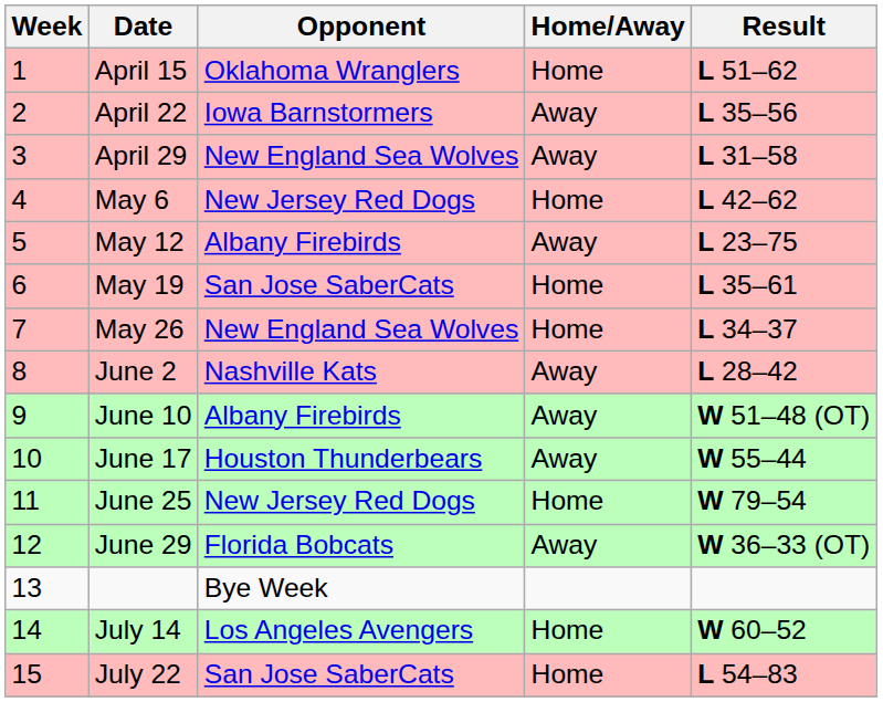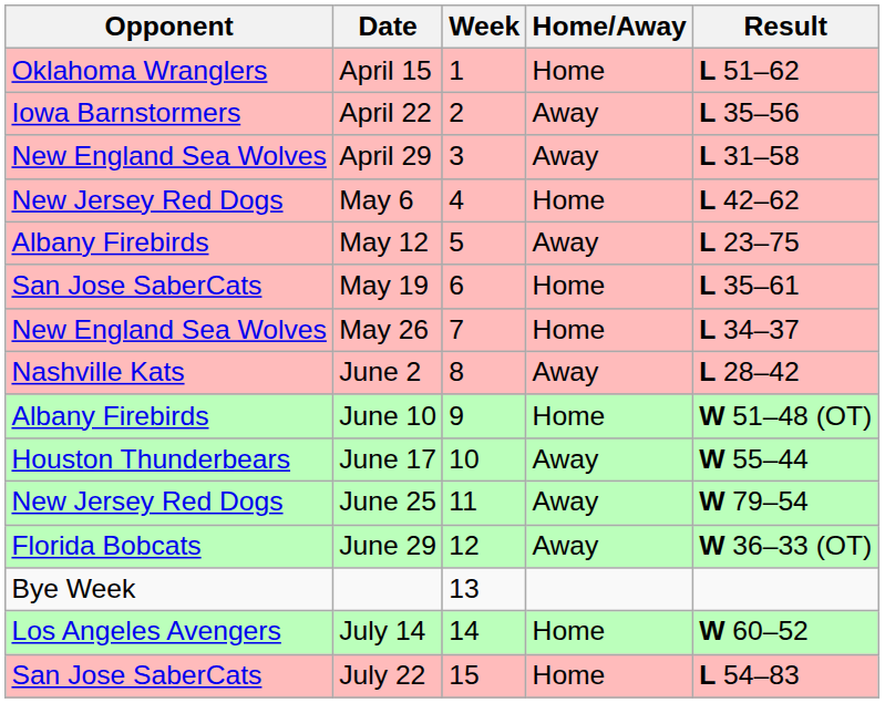columns swapped: Week <-> Opponent
June 10 | Home/Away: Away -> Home
June 25 | Home/Away: Home -> Away
